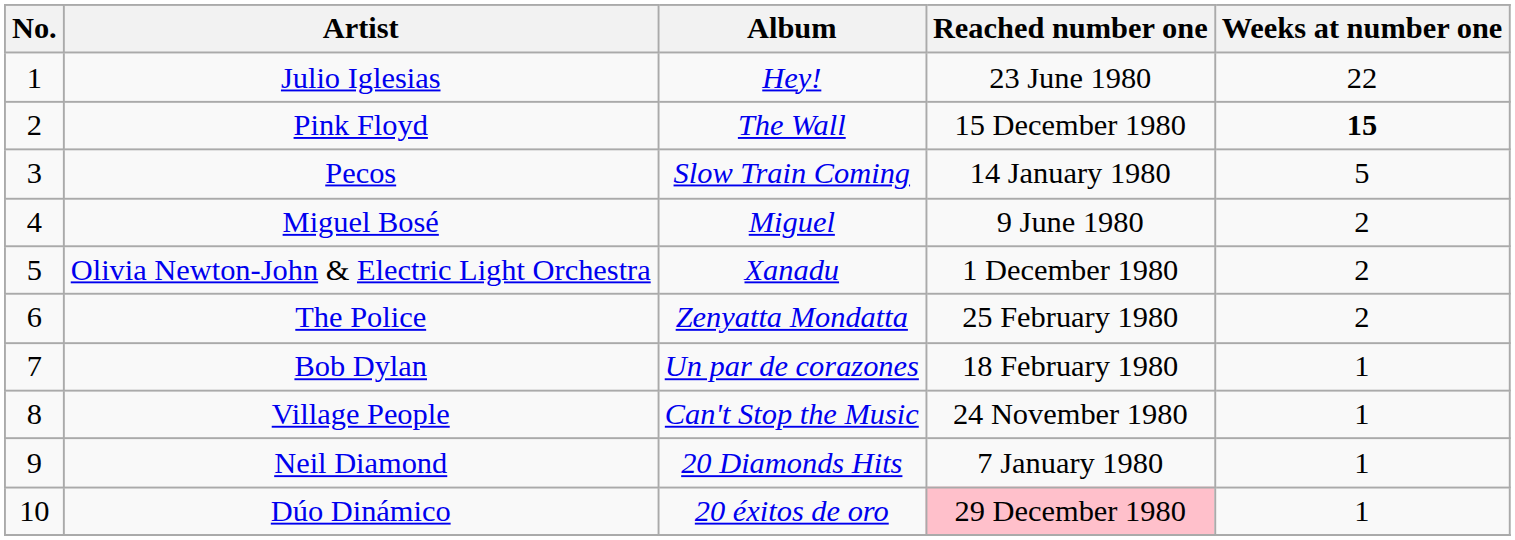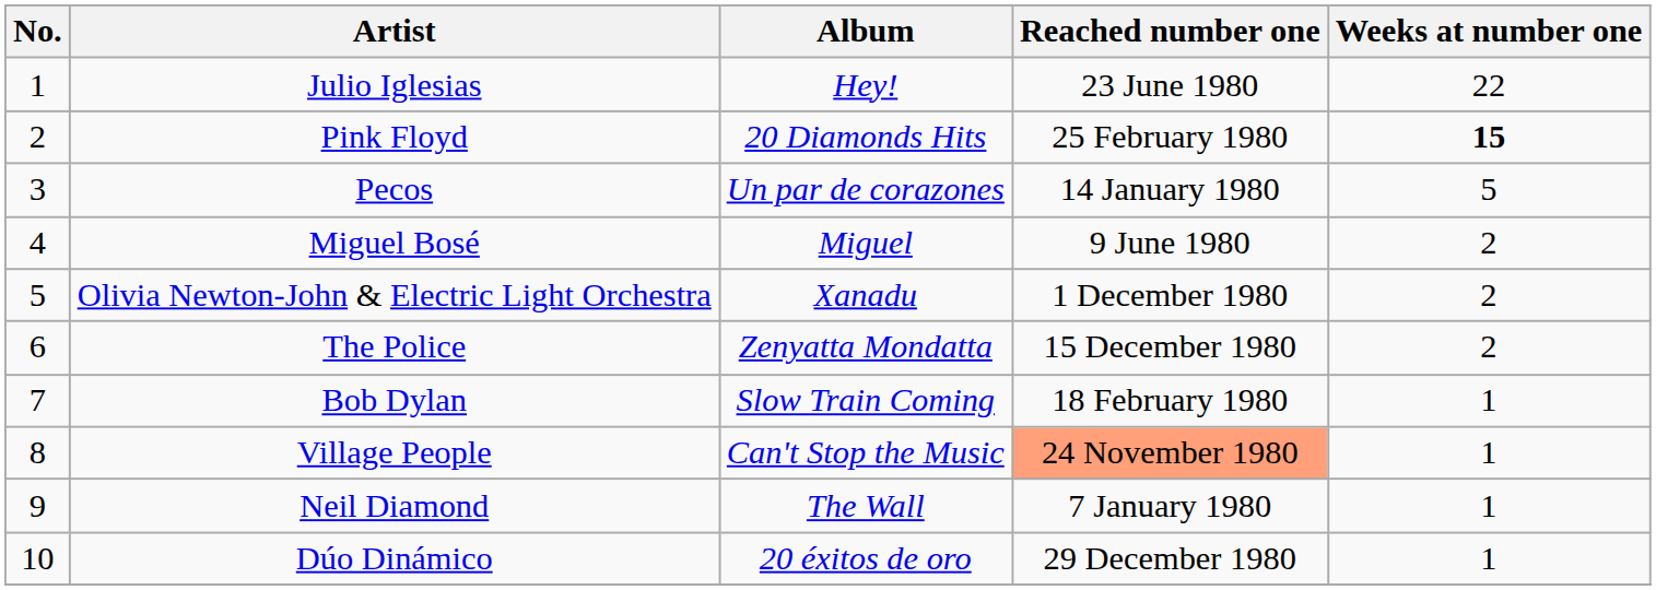Pink Floyd | Album: The Wall -> 20 Diamonds Hits
Pink Floyd | Reached number one: 15 December 1980 -> 25 February 1980
Pecos | Album: Slow Train Coming -> Un par de corazones
The Police | Reached number one: 25 February 1980 -> 15 December 1980
Bob Dylan | Album: Un par de corazones -> Slow Train Coming
Village People | Reached number one: no background -> lightsalmon background
Neil Diamond | Album: 20 Diamonds Hits -> The Wall
Dúo Dinámico | Reached number one: pink background -> no background
